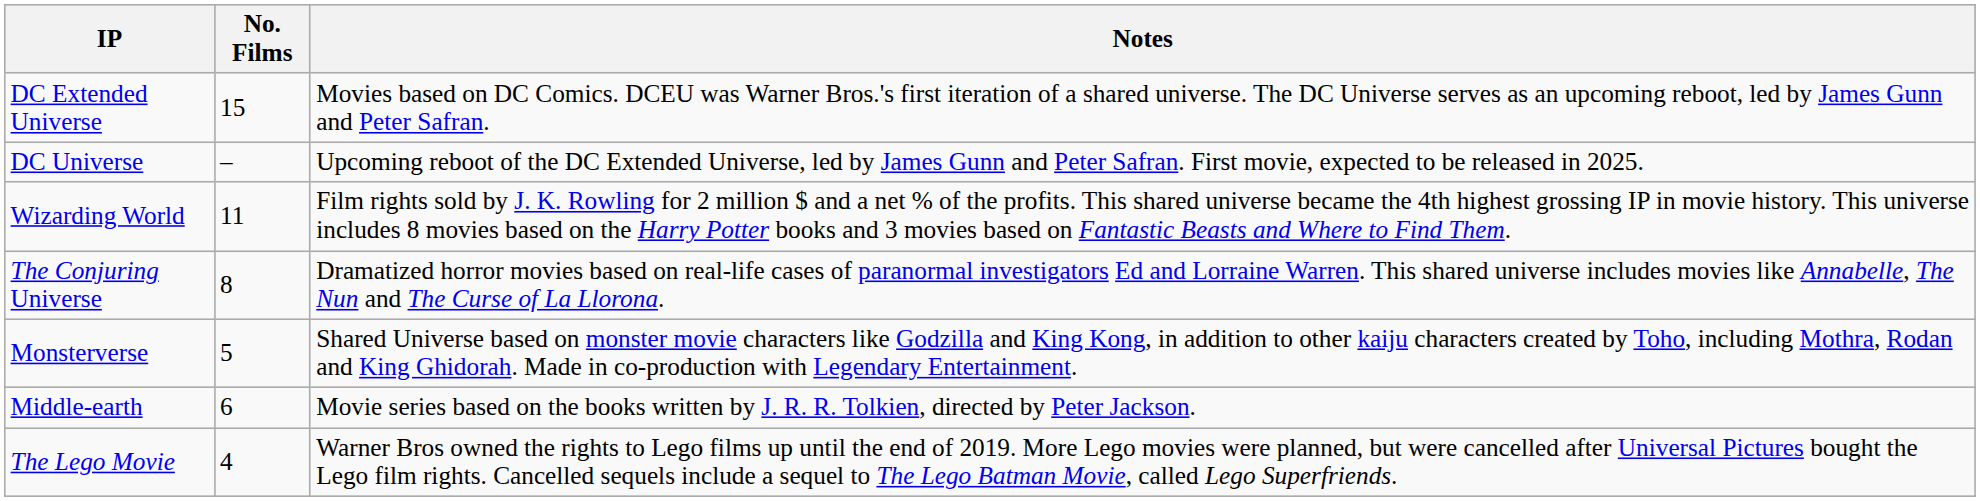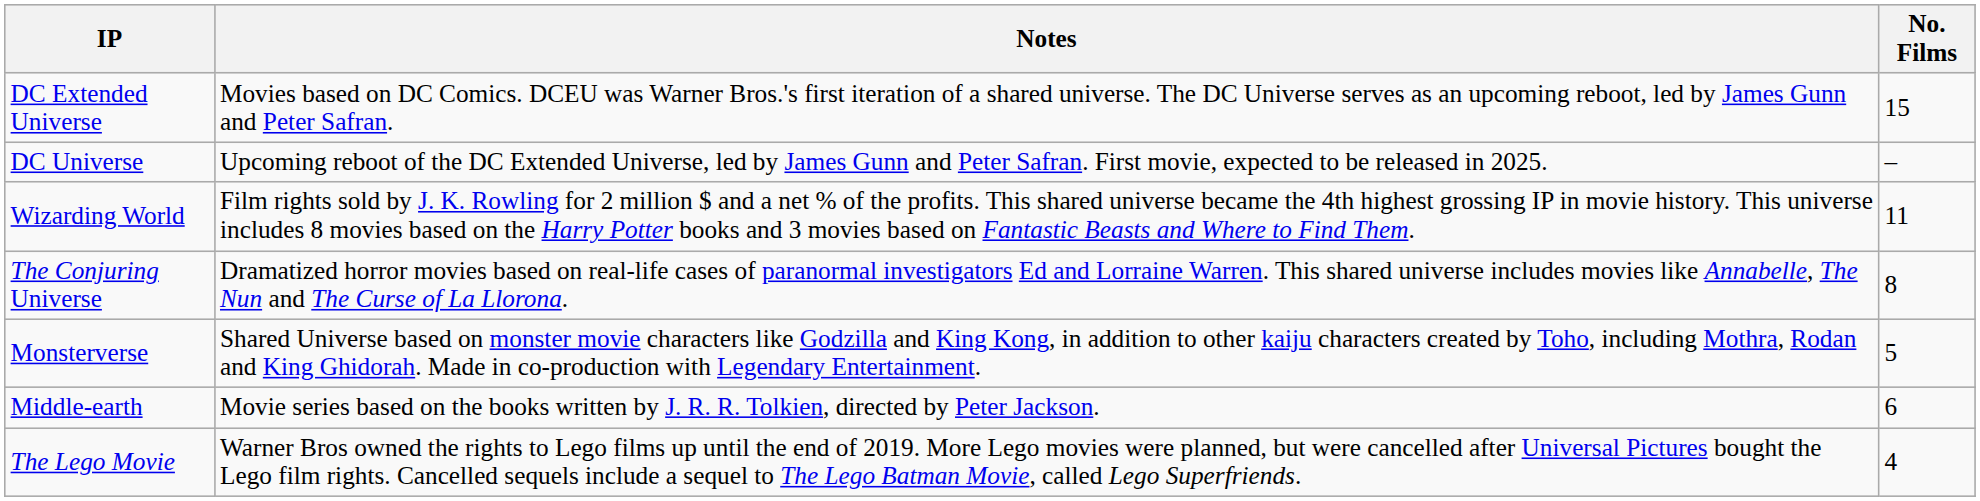columns swapped: No. Films <-> Notes
